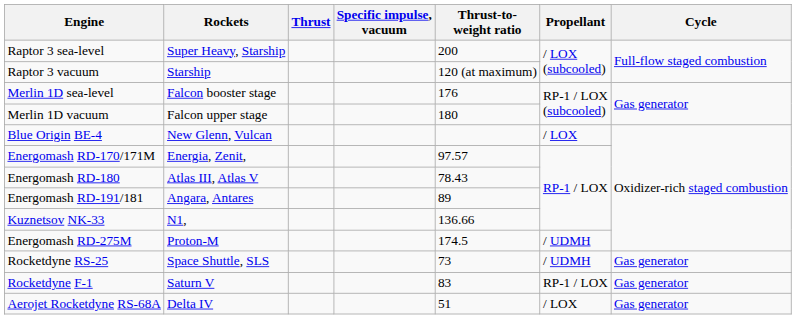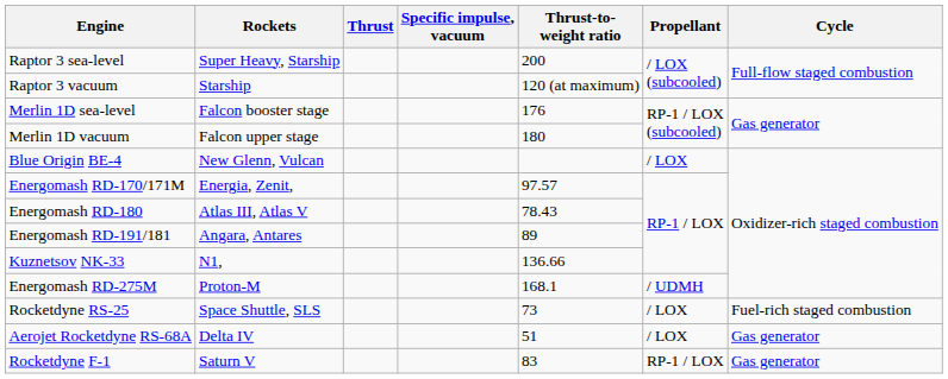Energomash RD-275M | Thrust-to- weight ratio: 174.5 -> 168.1
Rocketdyne RS-25 | Propellant: / UDMH -> / LOX
Rocketdyne RS-25 | Cycle: Gas generator -> Fuel-rich staged combustion
rows swapped: Aerojet Rocketdyne RS-68A <-> Rocketdyne F-1
